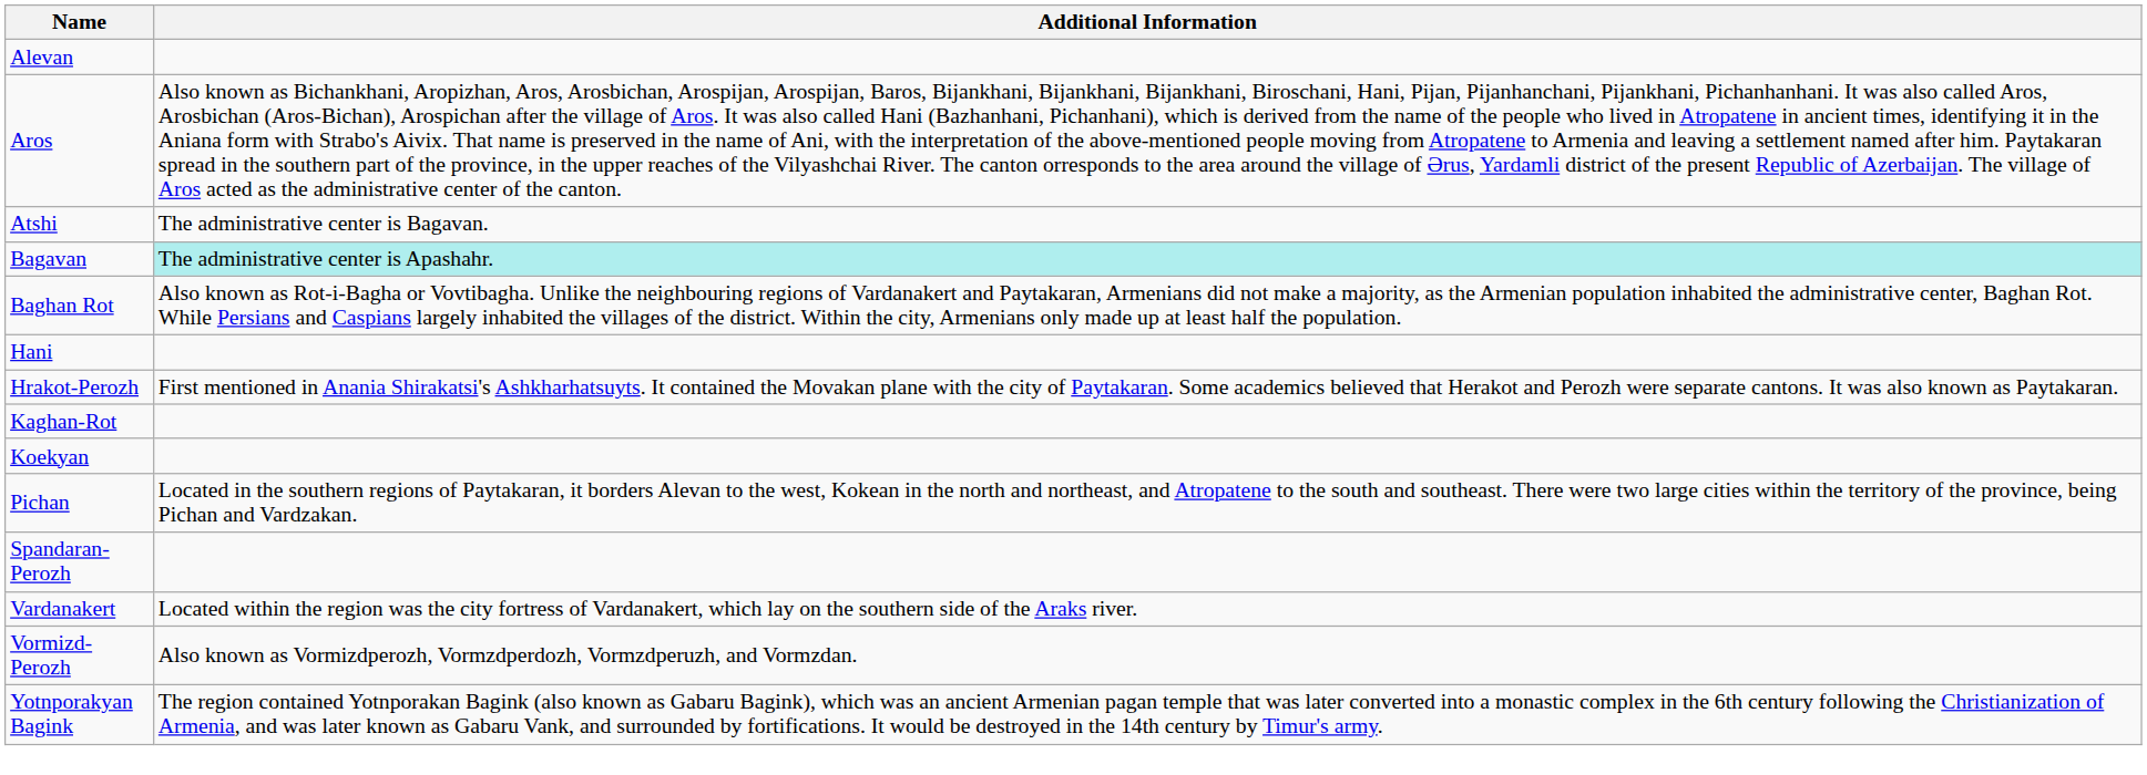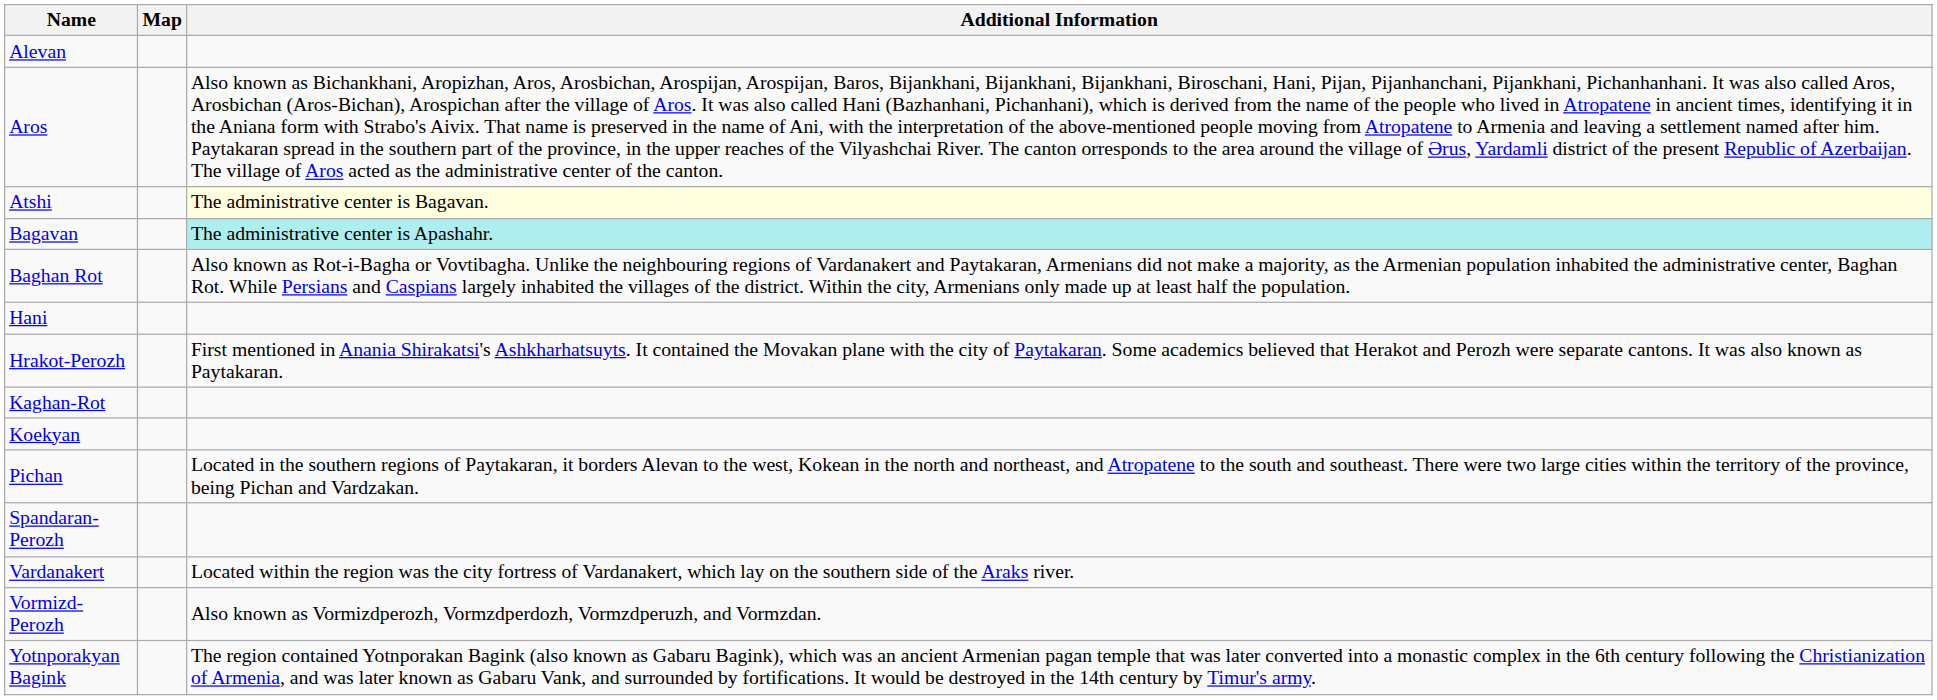+ column: Map
Atshi | Additional Information: no background -> lightyellow background
